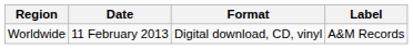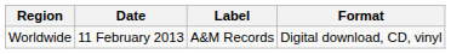columns swapped: Format <-> Label
